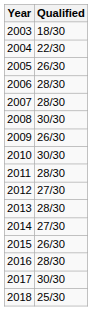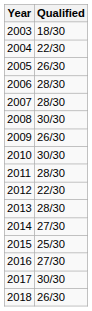2012 | Qualified: 27/30 -> 22/30
2015 | Qualified: 26/30 -> 25/30
2016 | Qualified: 28/30 -> 27/30
2018 | Qualified: 25/30 -> 26/30
